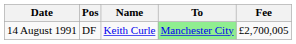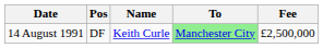14 August 1991 | Fee: £2,700,005 -> £2,500,000
